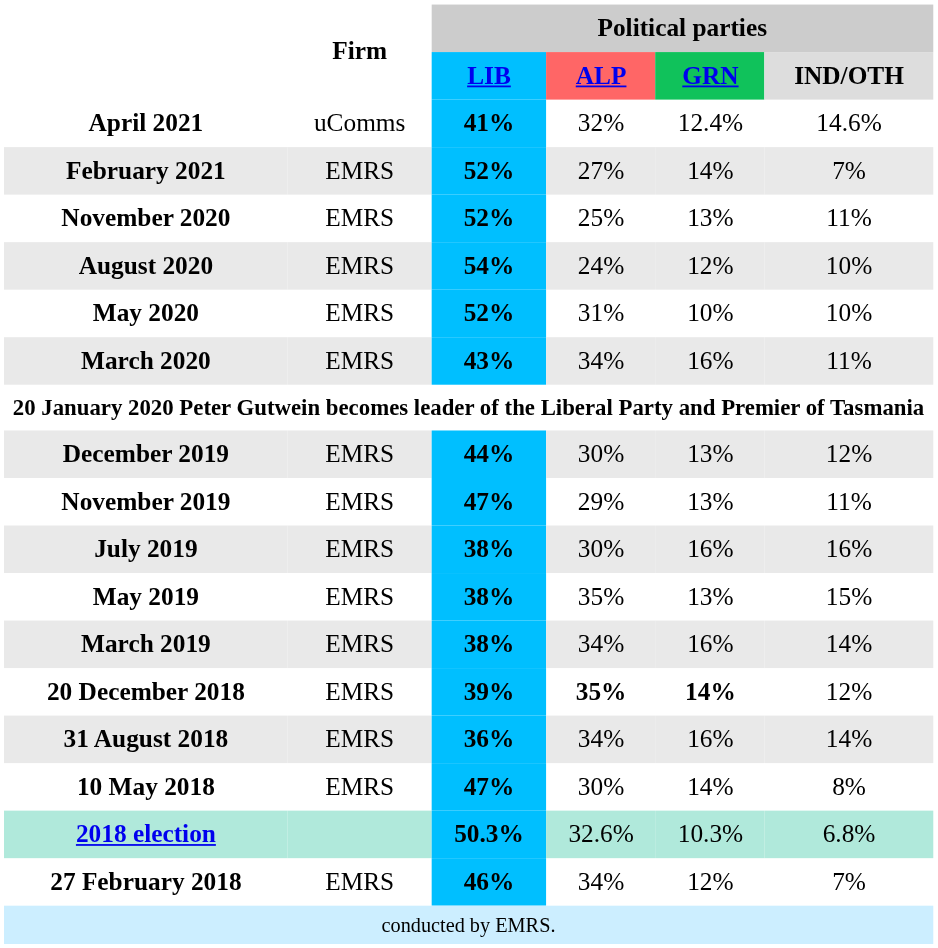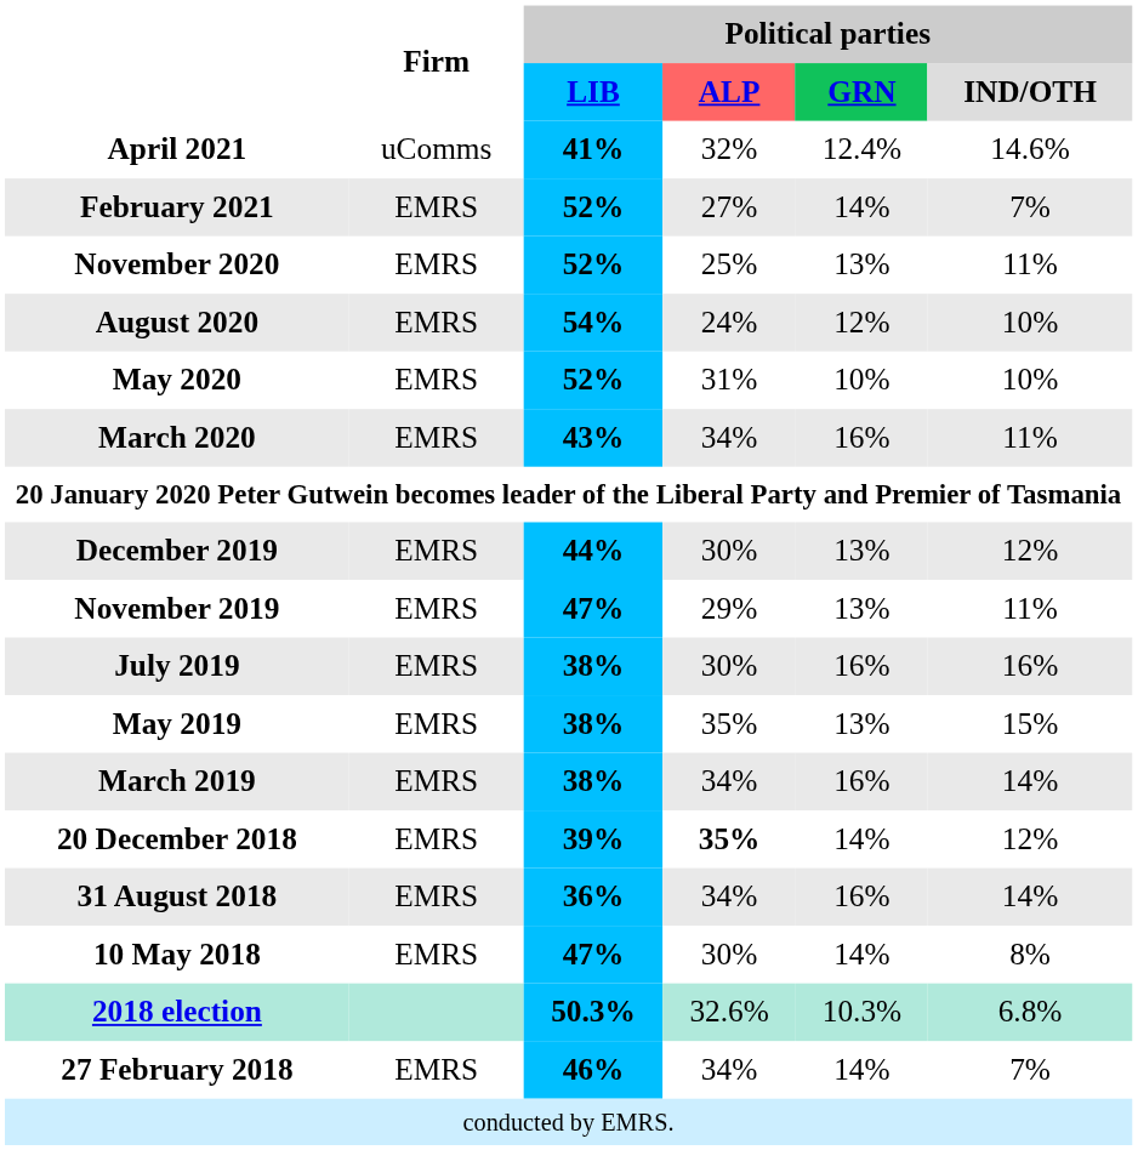20 December 2018 | Political parties / GRN: bold -> normal
27 February 2018 | Political parties / GRN: 12% -> 14%
